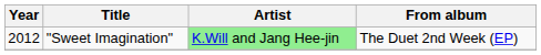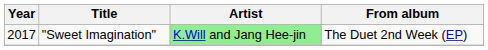"Sweet Imagination" | Year: 2012 -> 2017
